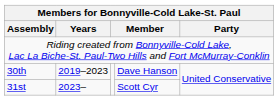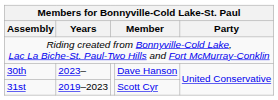30th | Years: 2019–2023 -> 2023–
31st | Years: 2023– -> 2019–2023
